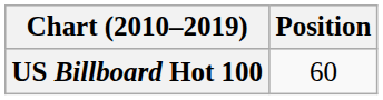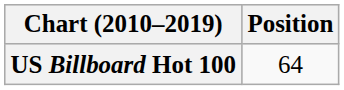US Billboard Hot 100 | Position: 60 -> 64
